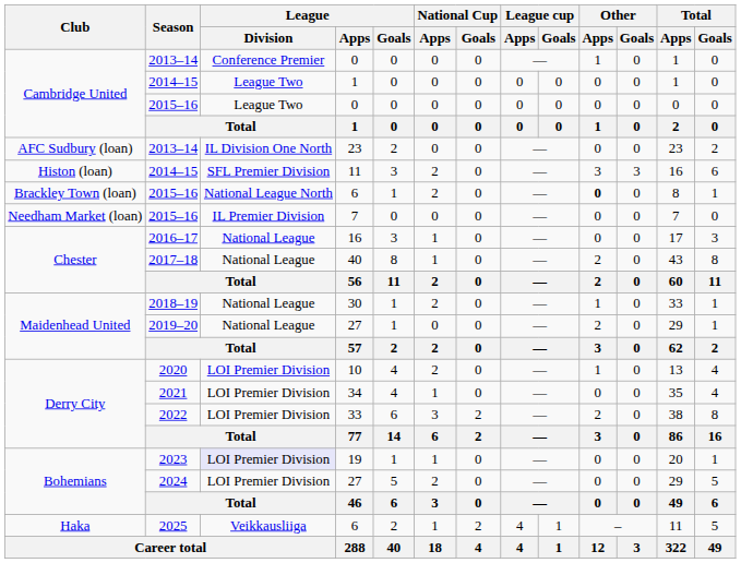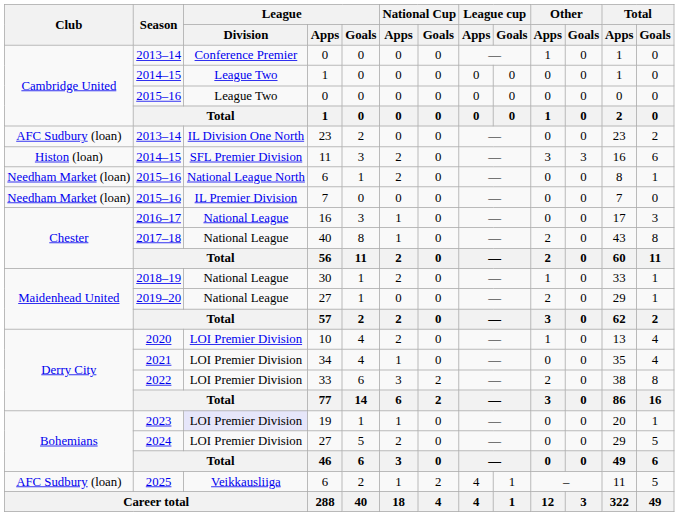2015–16 / 6 | Club: Brackley Town (loan) -> Needham Market (loan)
2015–16 / 6 | Other / Apps: bold -> normal
2025 / 6 | Club: Haka -> AFC Sudbury (loan)
